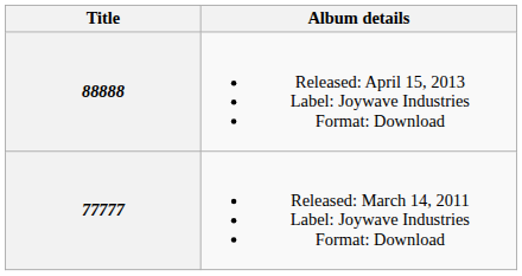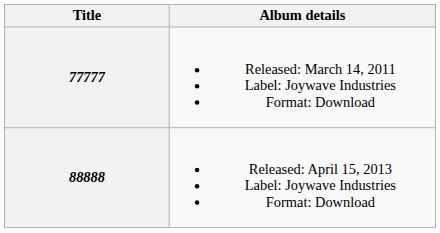rows swapped: 77777 <-> 88888
